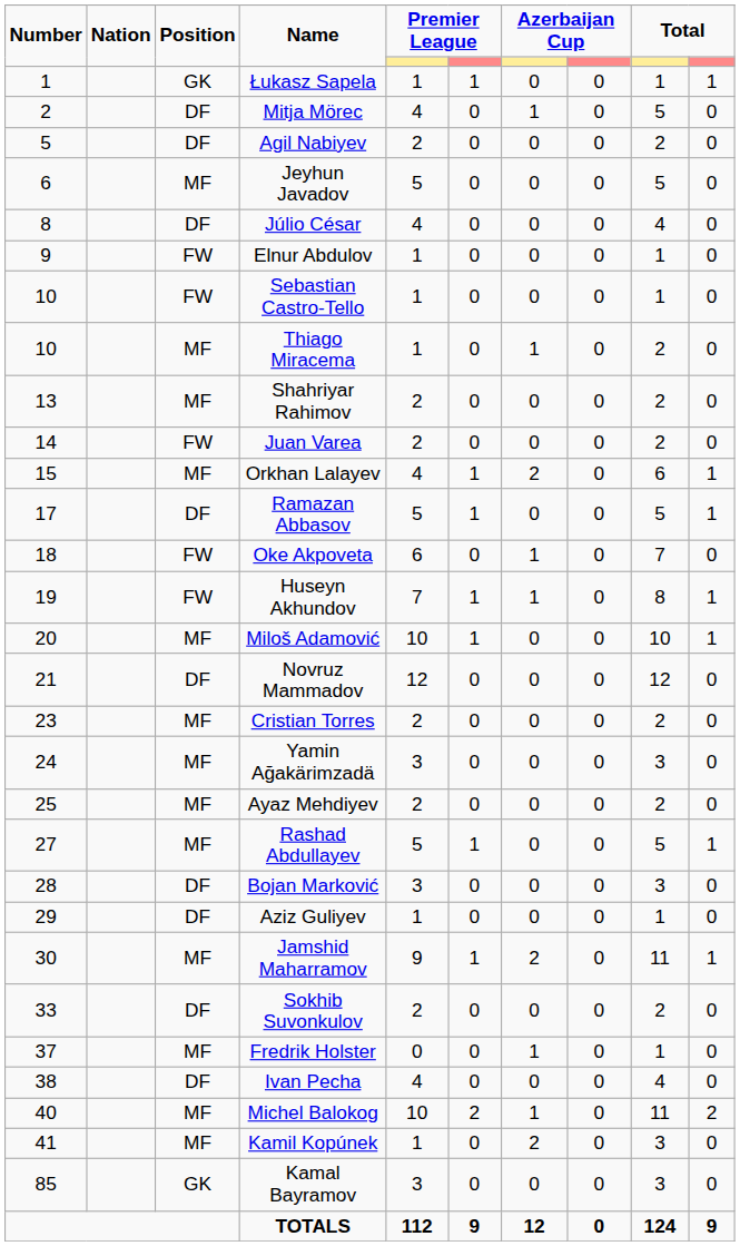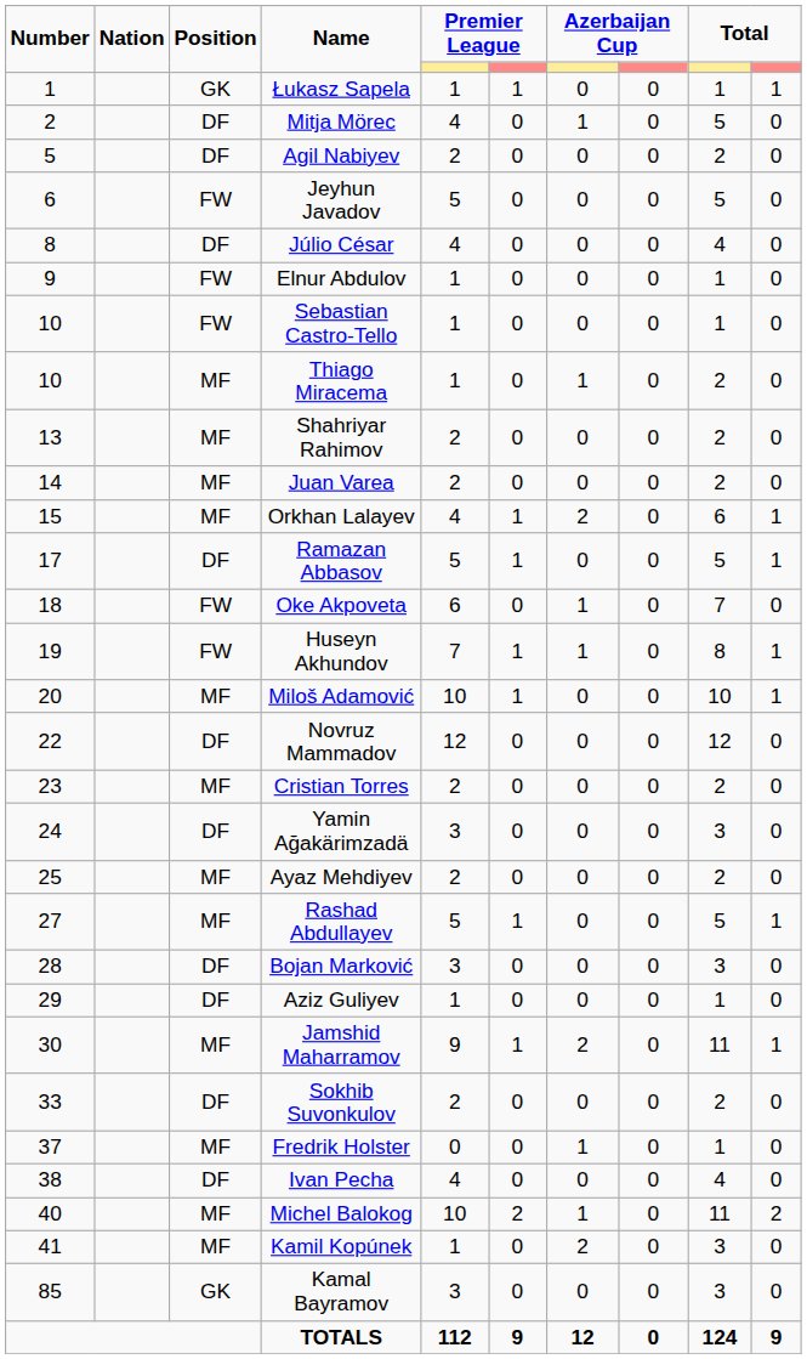Jeyhun Javadov | Position: MF -> FW
Juan Varea | Position: FW -> MF
Novruz Mammadov | Number: 21 -> 22
Yamin Ağakärimzadä | Position: MF -> DF
